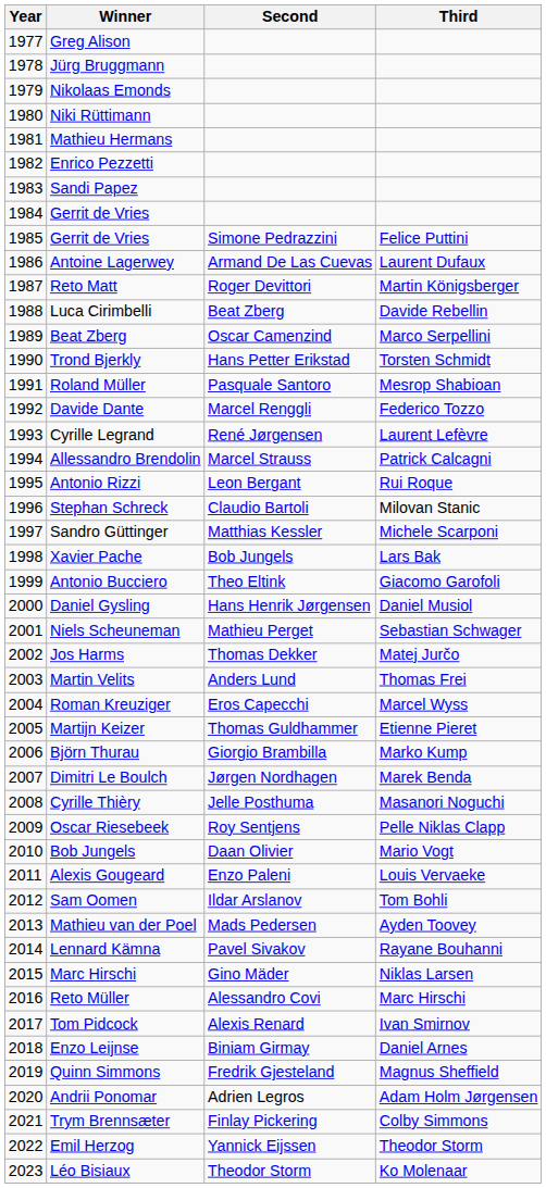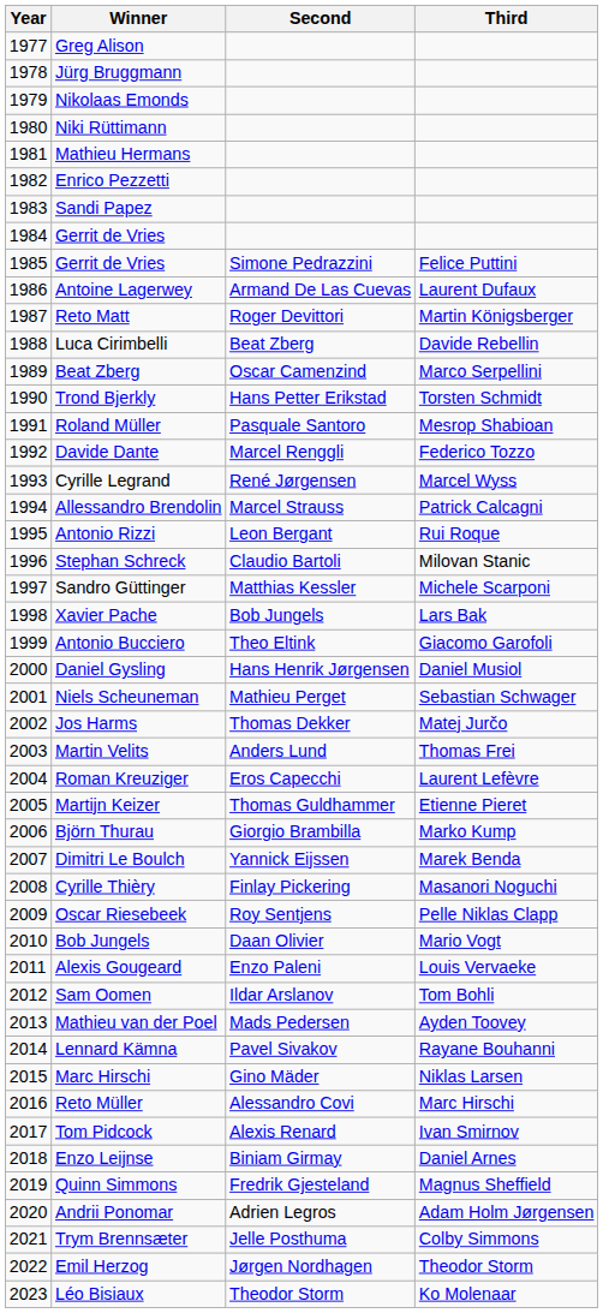Cyrille Legrand | Third: Laurent Lefèvre -> Marcel Wyss
Roman Kreuziger | Third: Marcel Wyss -> Laurent Lefèvre
Dimitri Le Boulch | Second: Jørgen Nordhagen -> Yannick Eijssen
Cyrille Thièry | Second: Jelle Posthuma -> Finlay Pickering
Trym Brennsæter | Second: Finlay Pickering -> Jelle Posthuma
Emil Herzog | Second: Yannick Eijssen -> Jørgen Nordhagen
